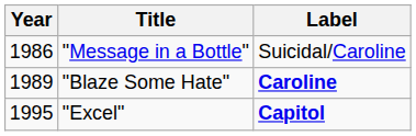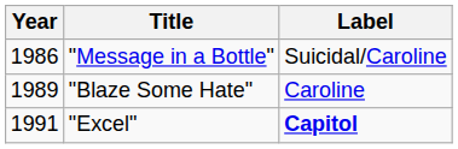"Blaze Some Hate" | Label: bold -> normal
"Excel" | Year: 1995 -> 1991
